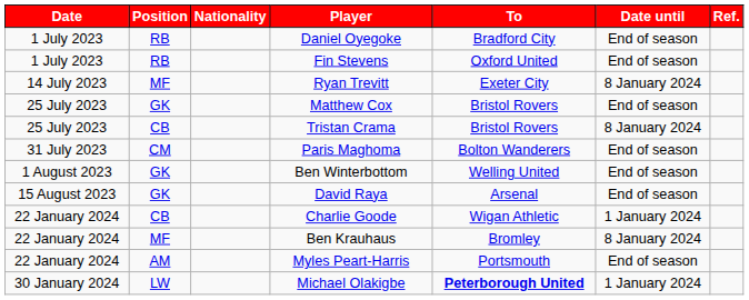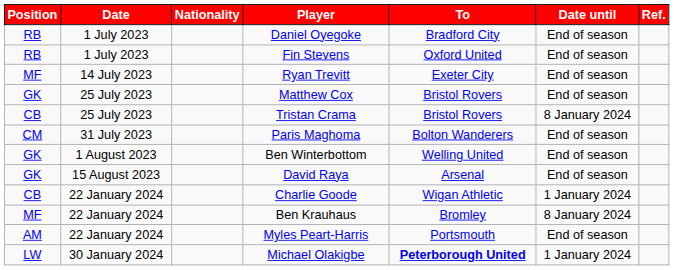columns swapped: Date <-> Position
Ryan Trevitt | Date until: 8 January 2024 -> End of season
